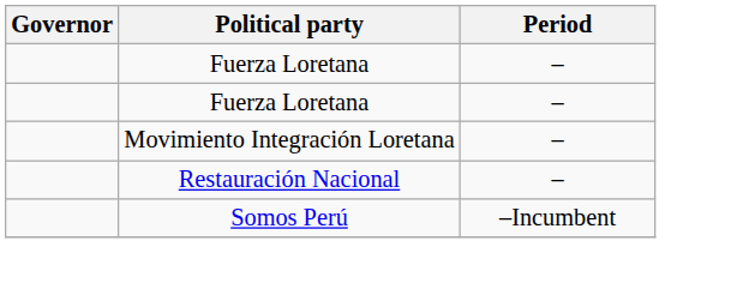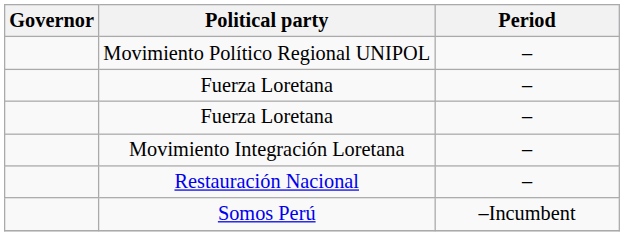+ row: Movimiento Político Regional UNIPOL | –
